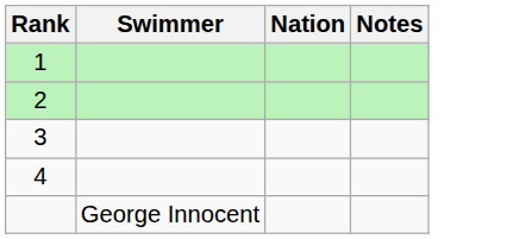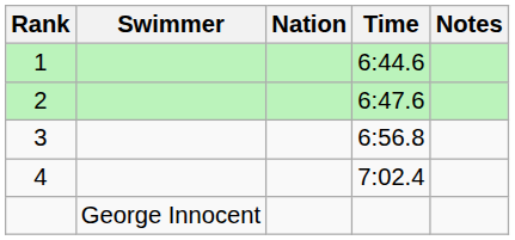+ column: Time | 6:44.6 | 6:47.6 | 6:56.8 | 7:02.4
